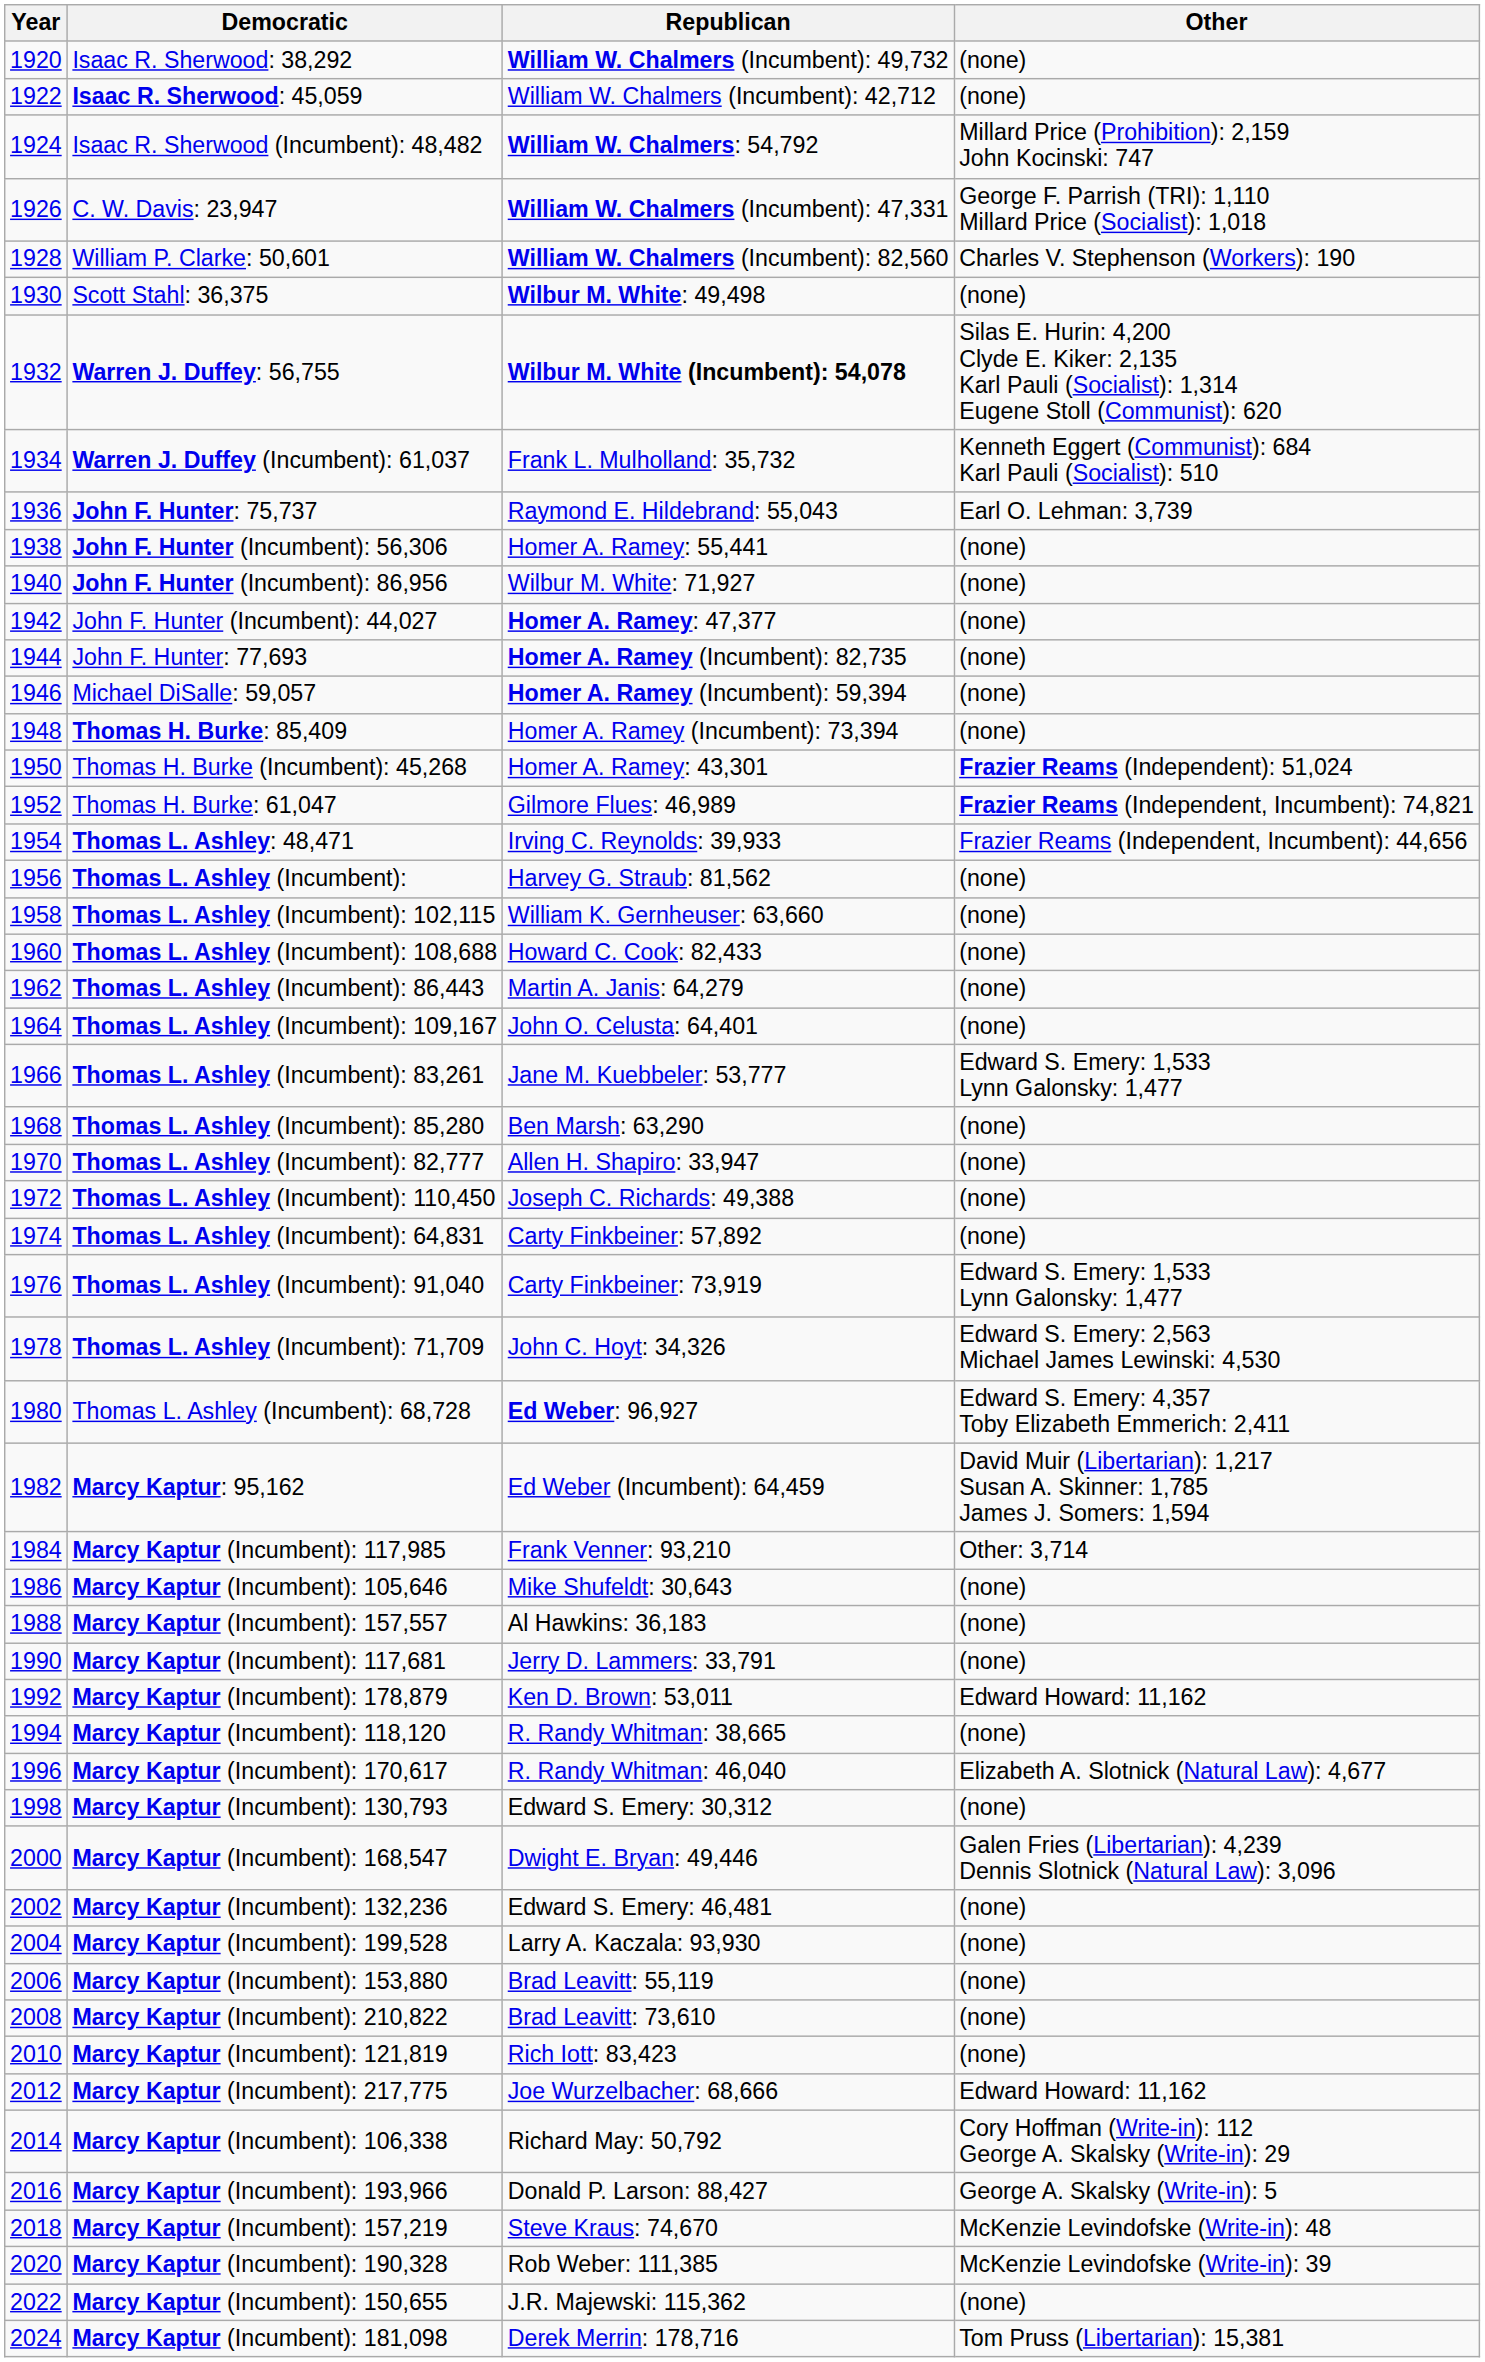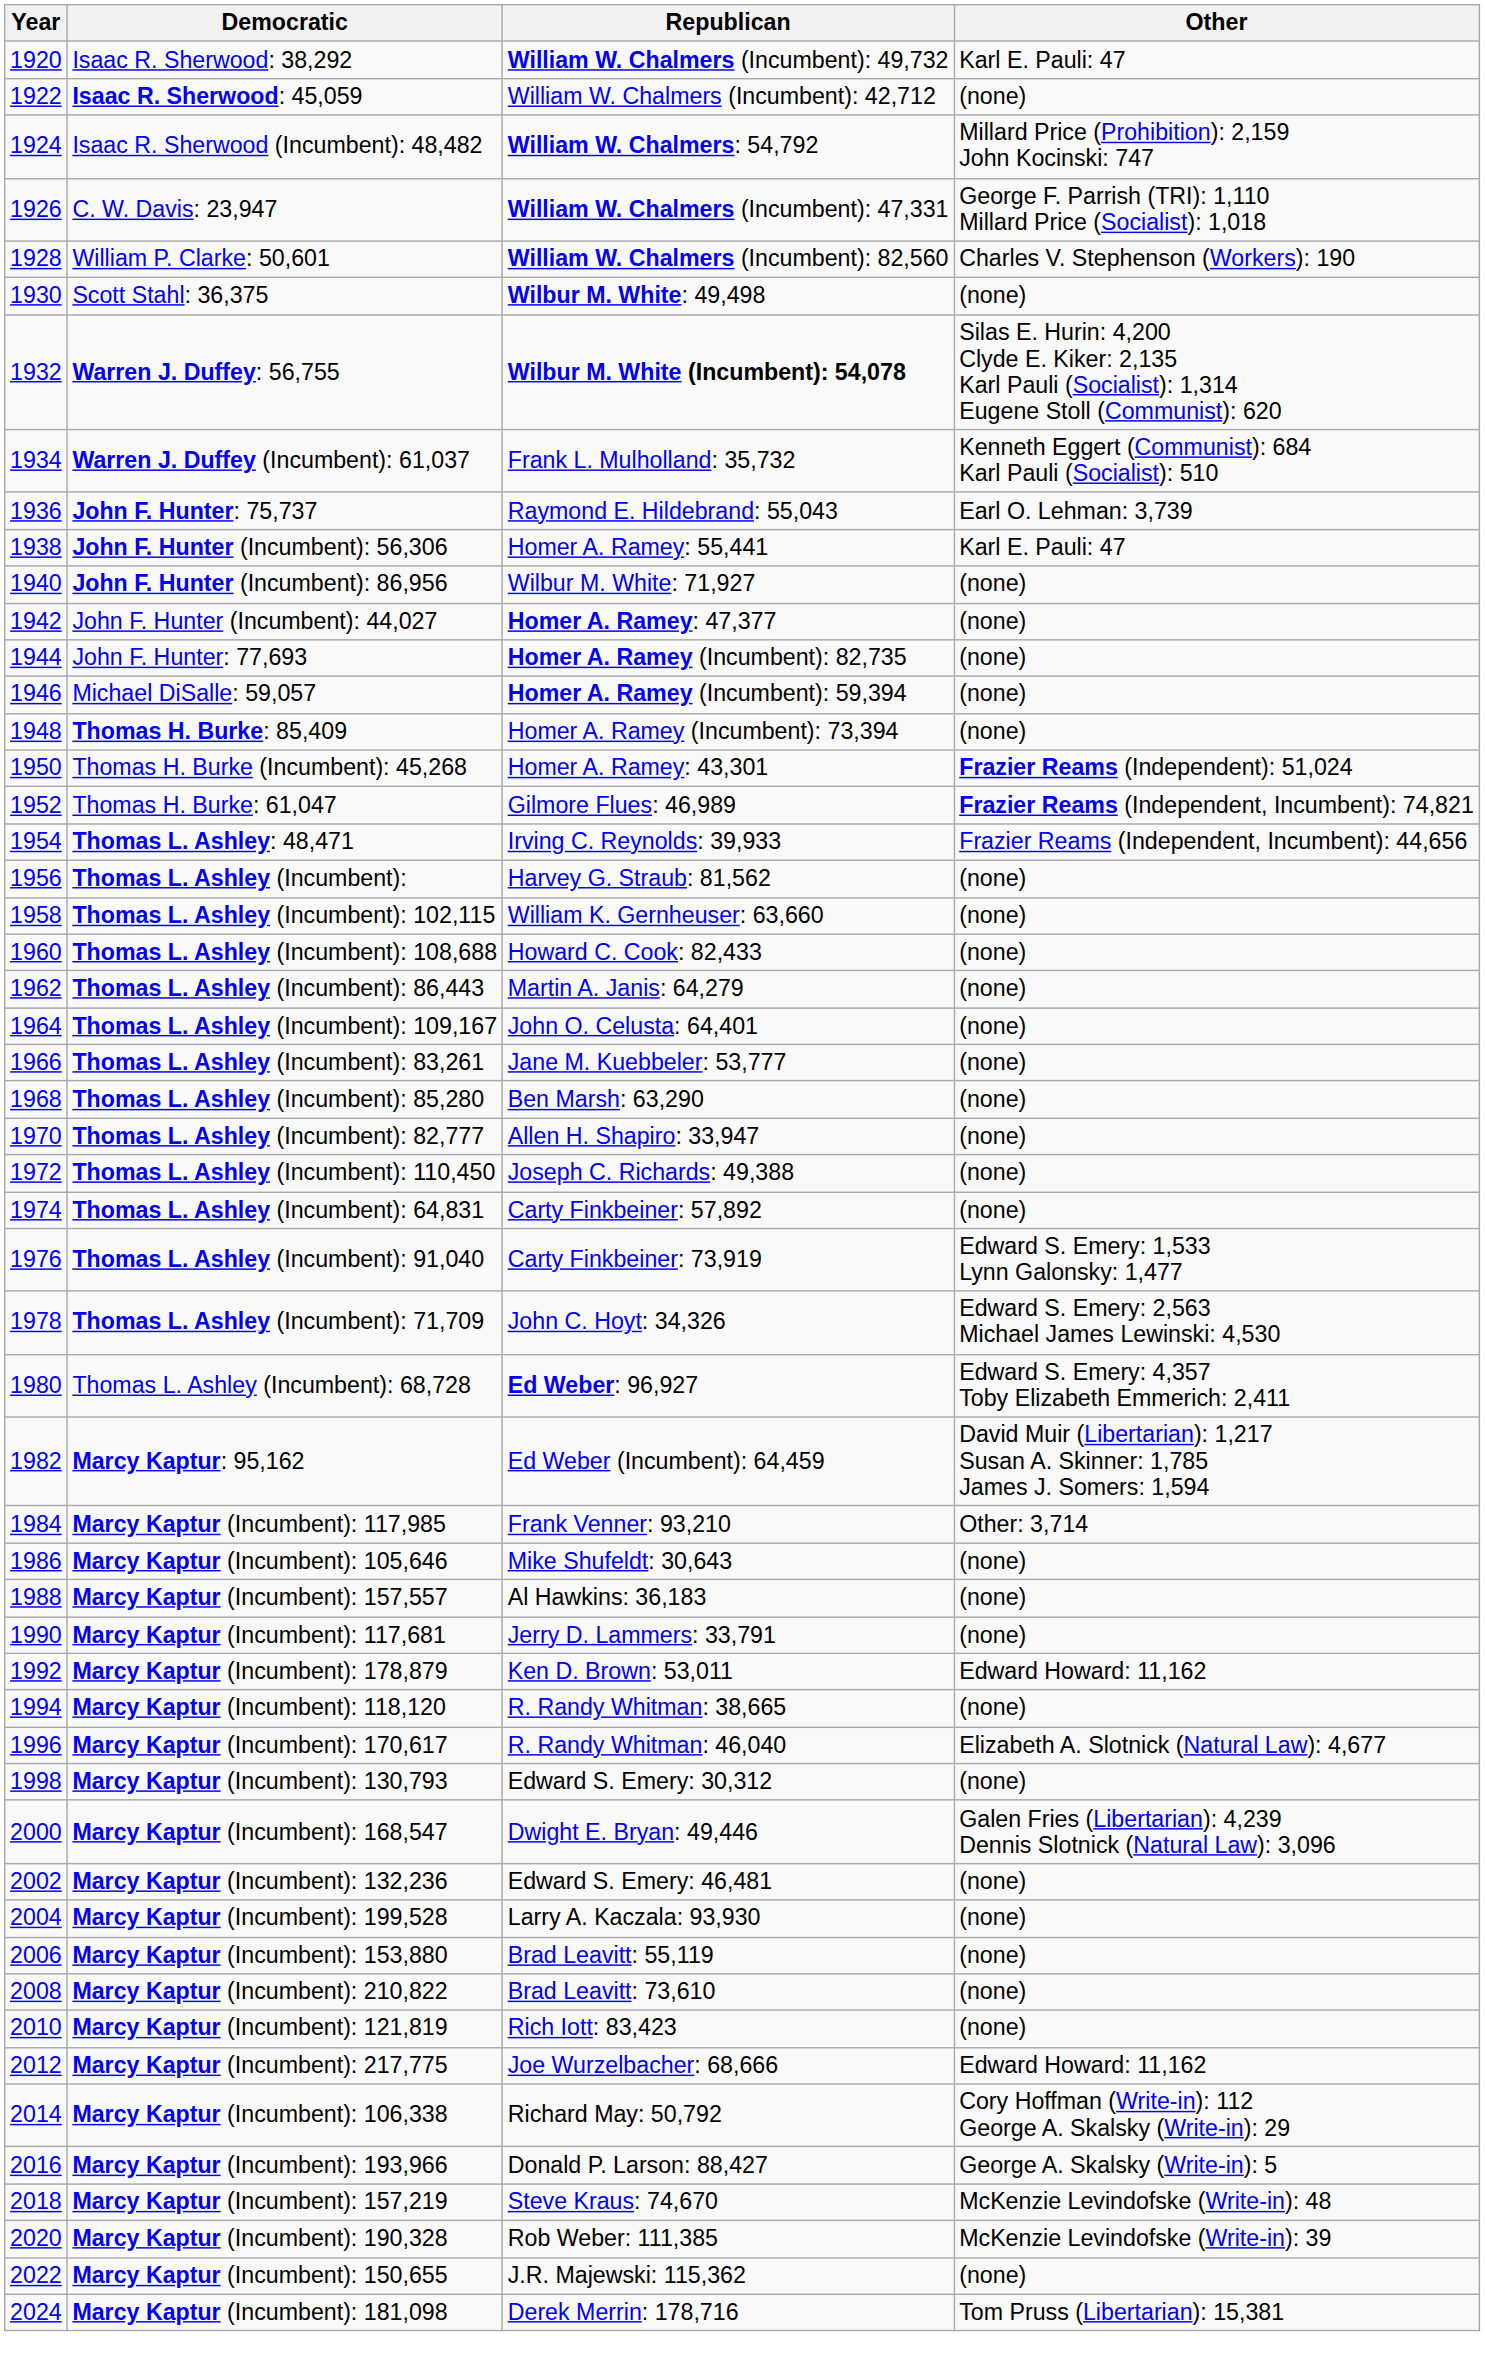Isaac R. Sherwood: 38,292 | Other: (none) -> Karl E. Pauli: 47
John F. Hunter (Incumbent): 56,306 | Other: (none) -> Karl E. Pauli: 47
Thomas L. Ashley (Incumbent): 83,261 | Other: Edward S. Emery: 1,533 Lynn Galonsky: 1,477 -> (none)
